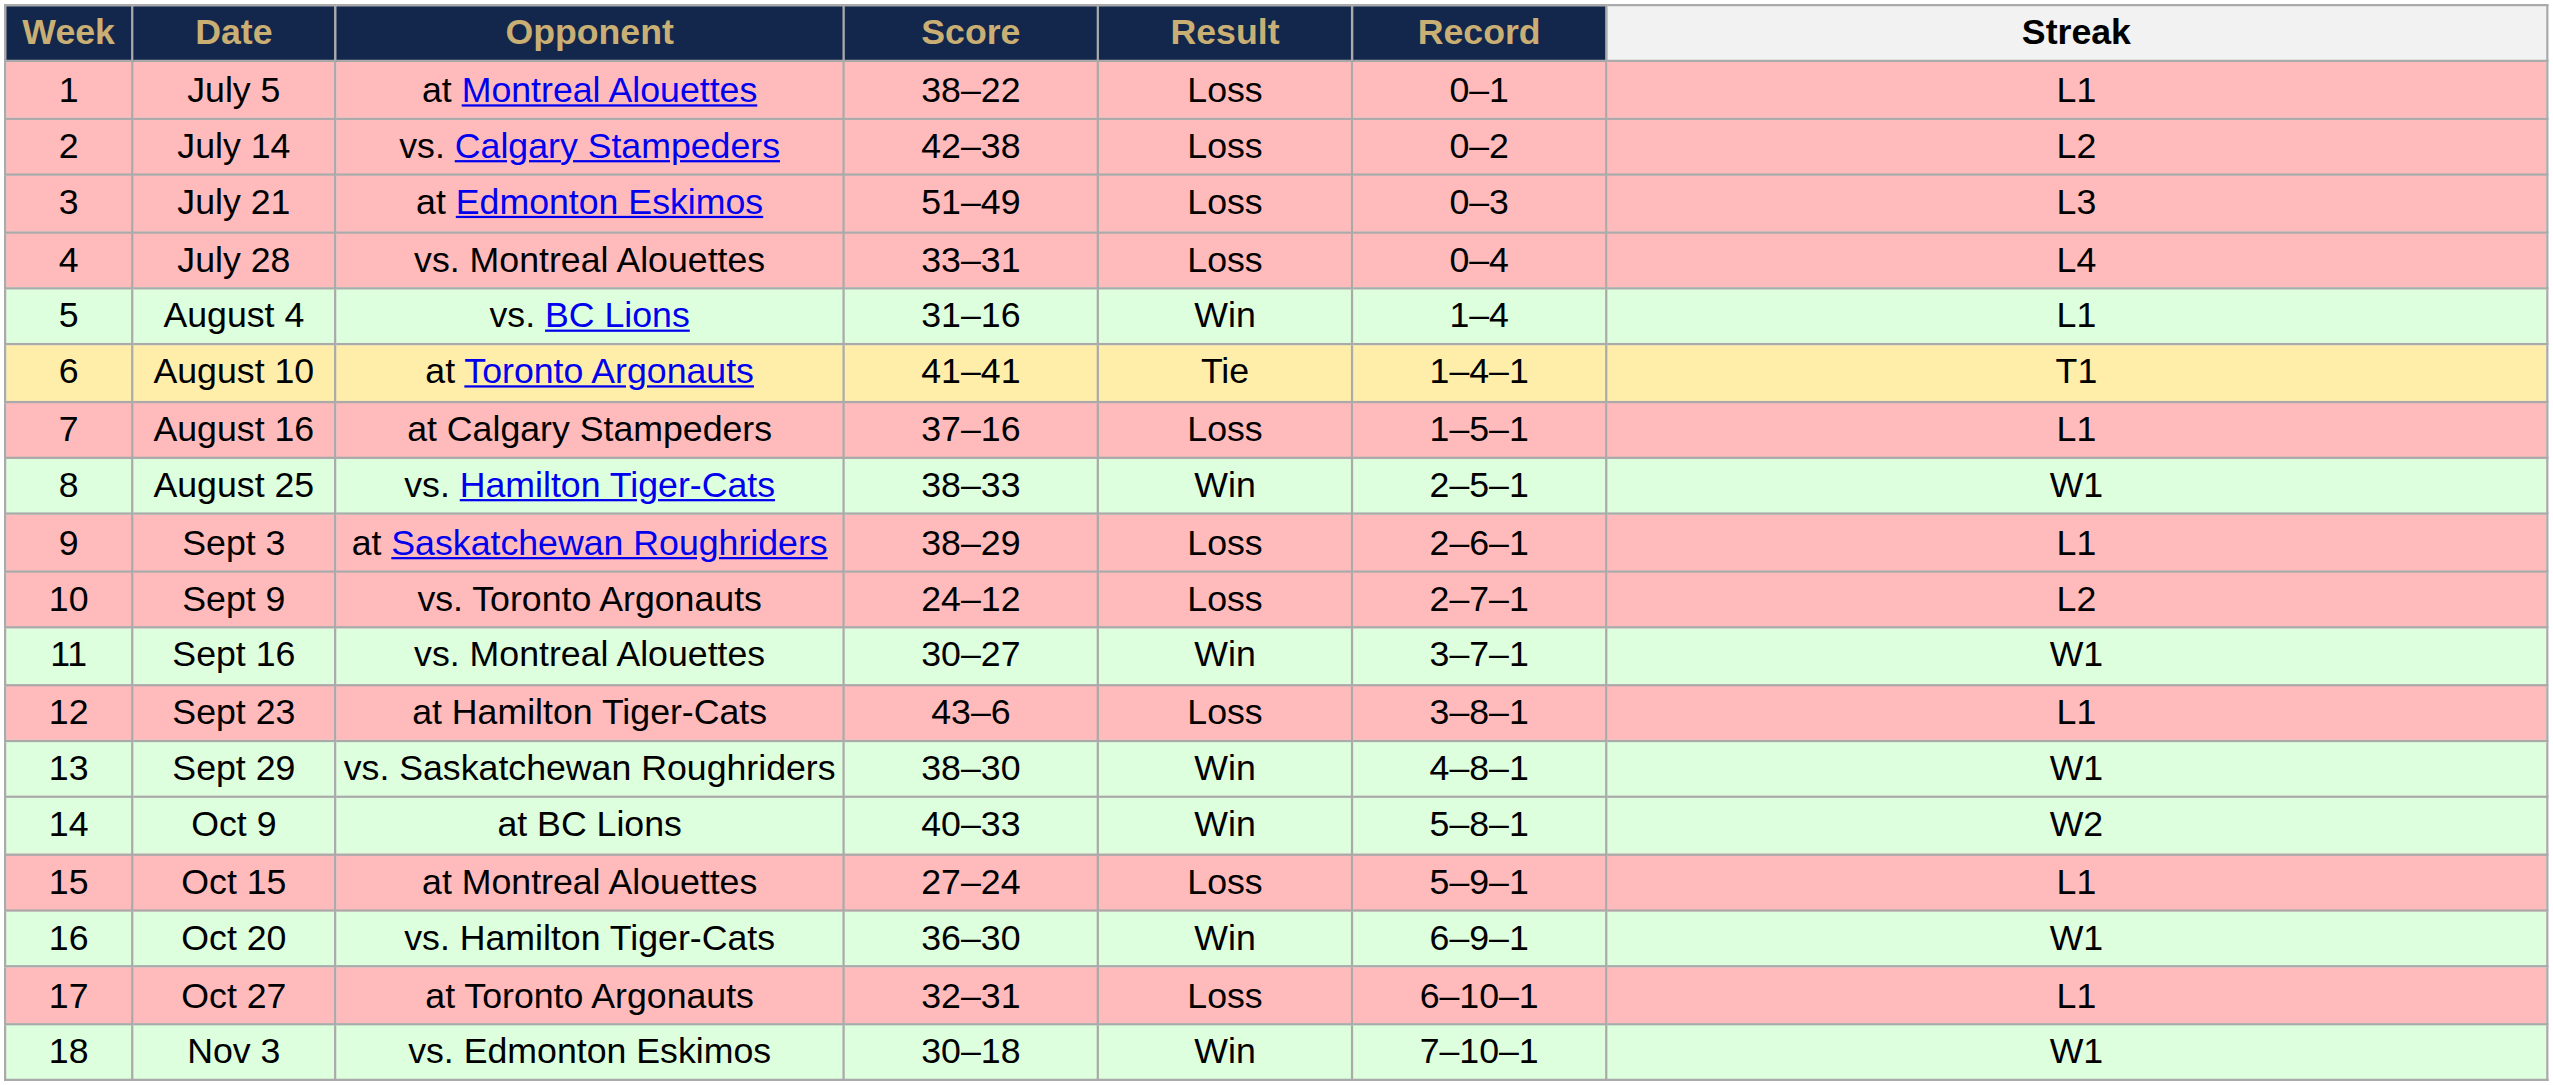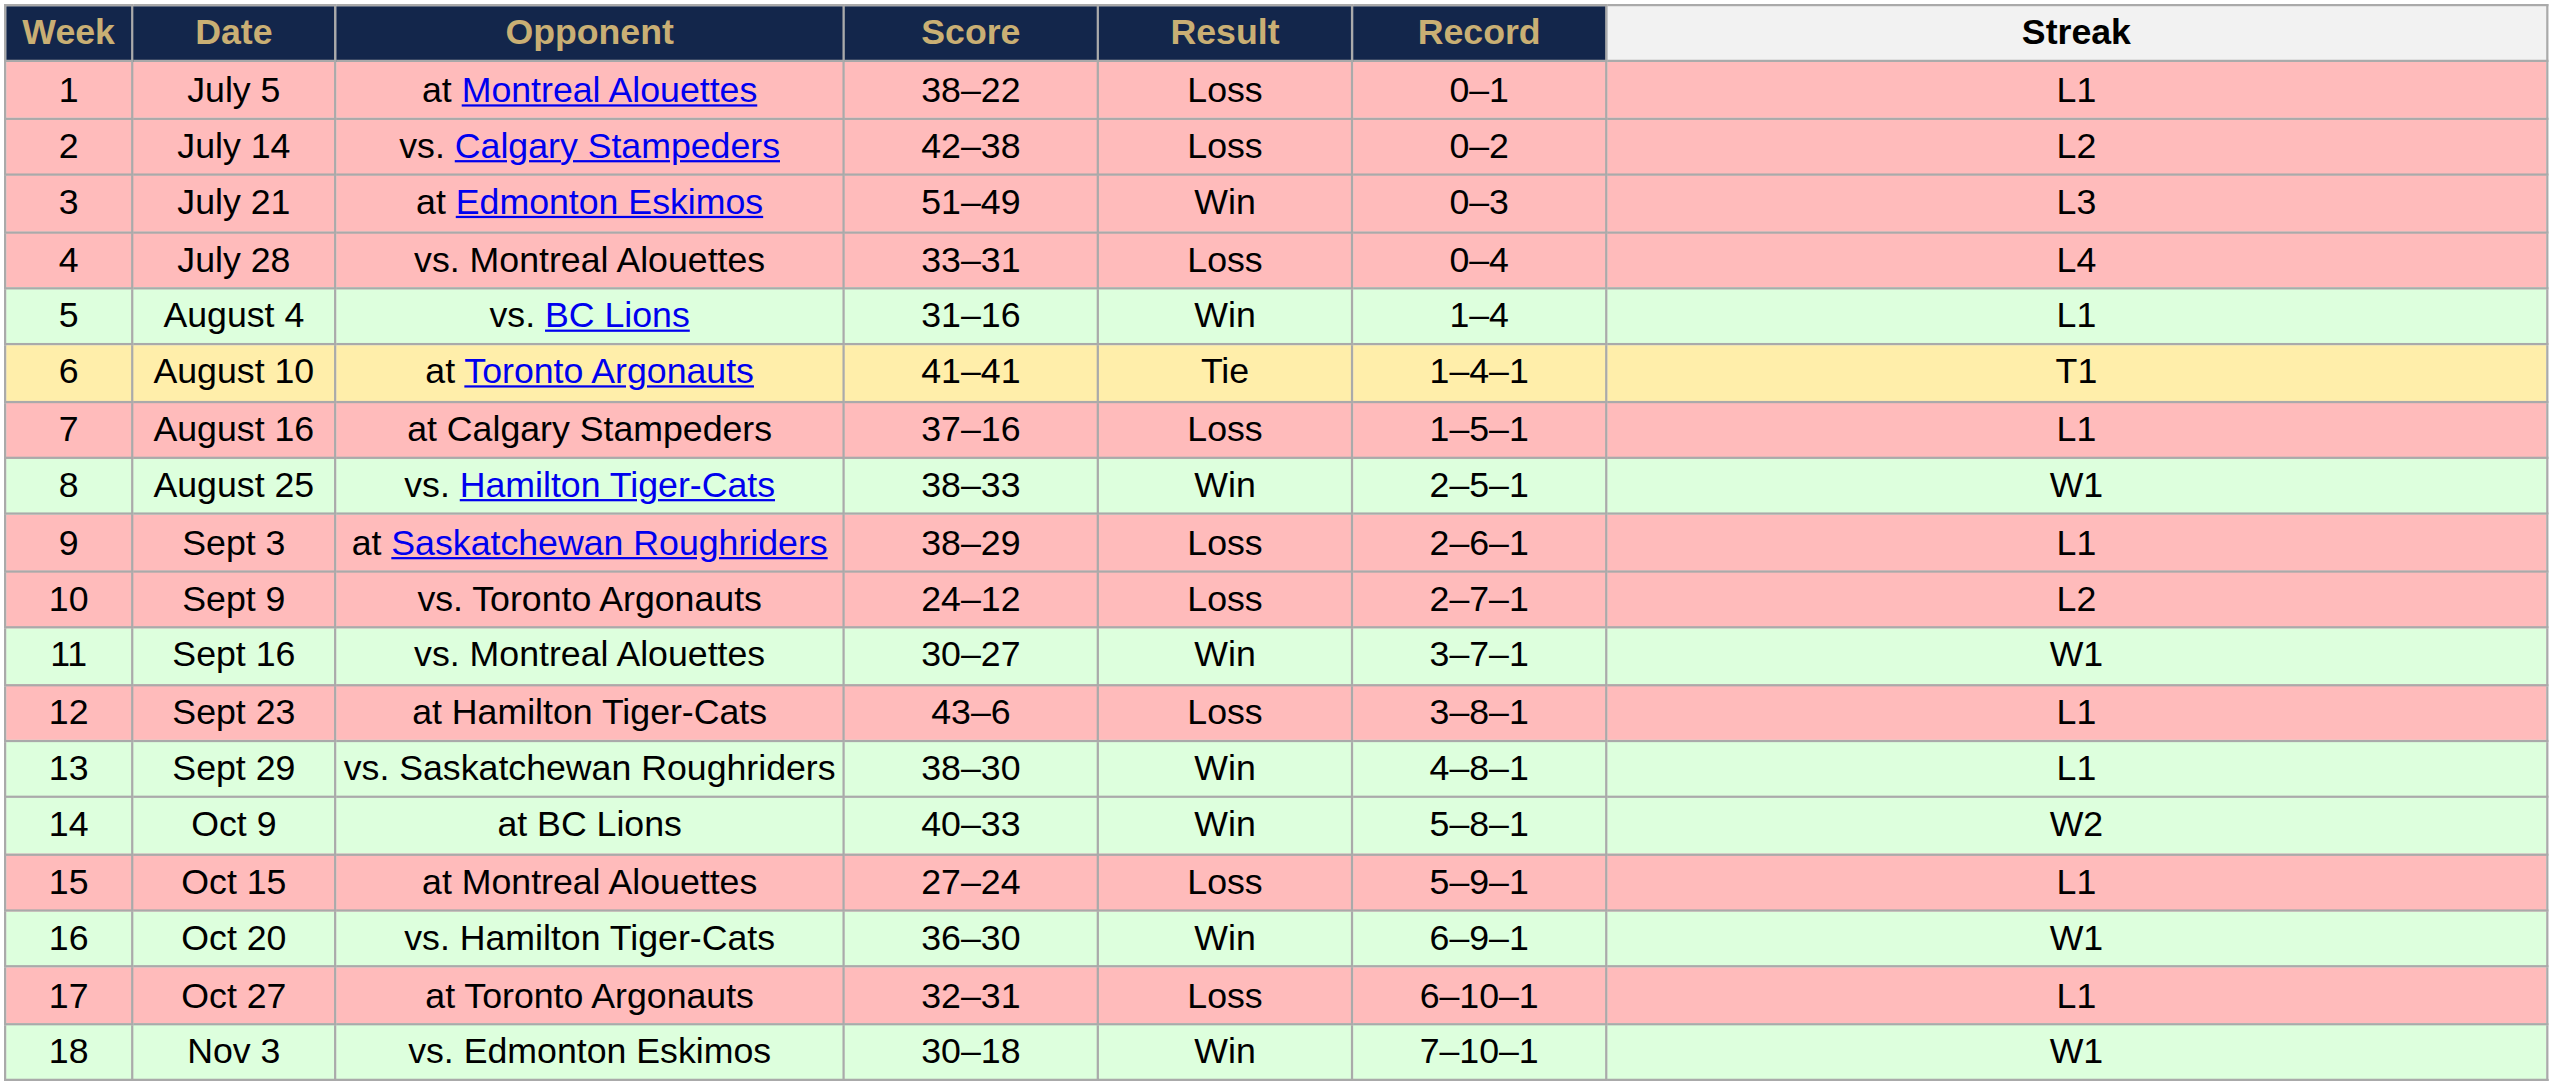July 21 | Result: Loss -> Win
Sept 29 | Streak: W1 -> L1
